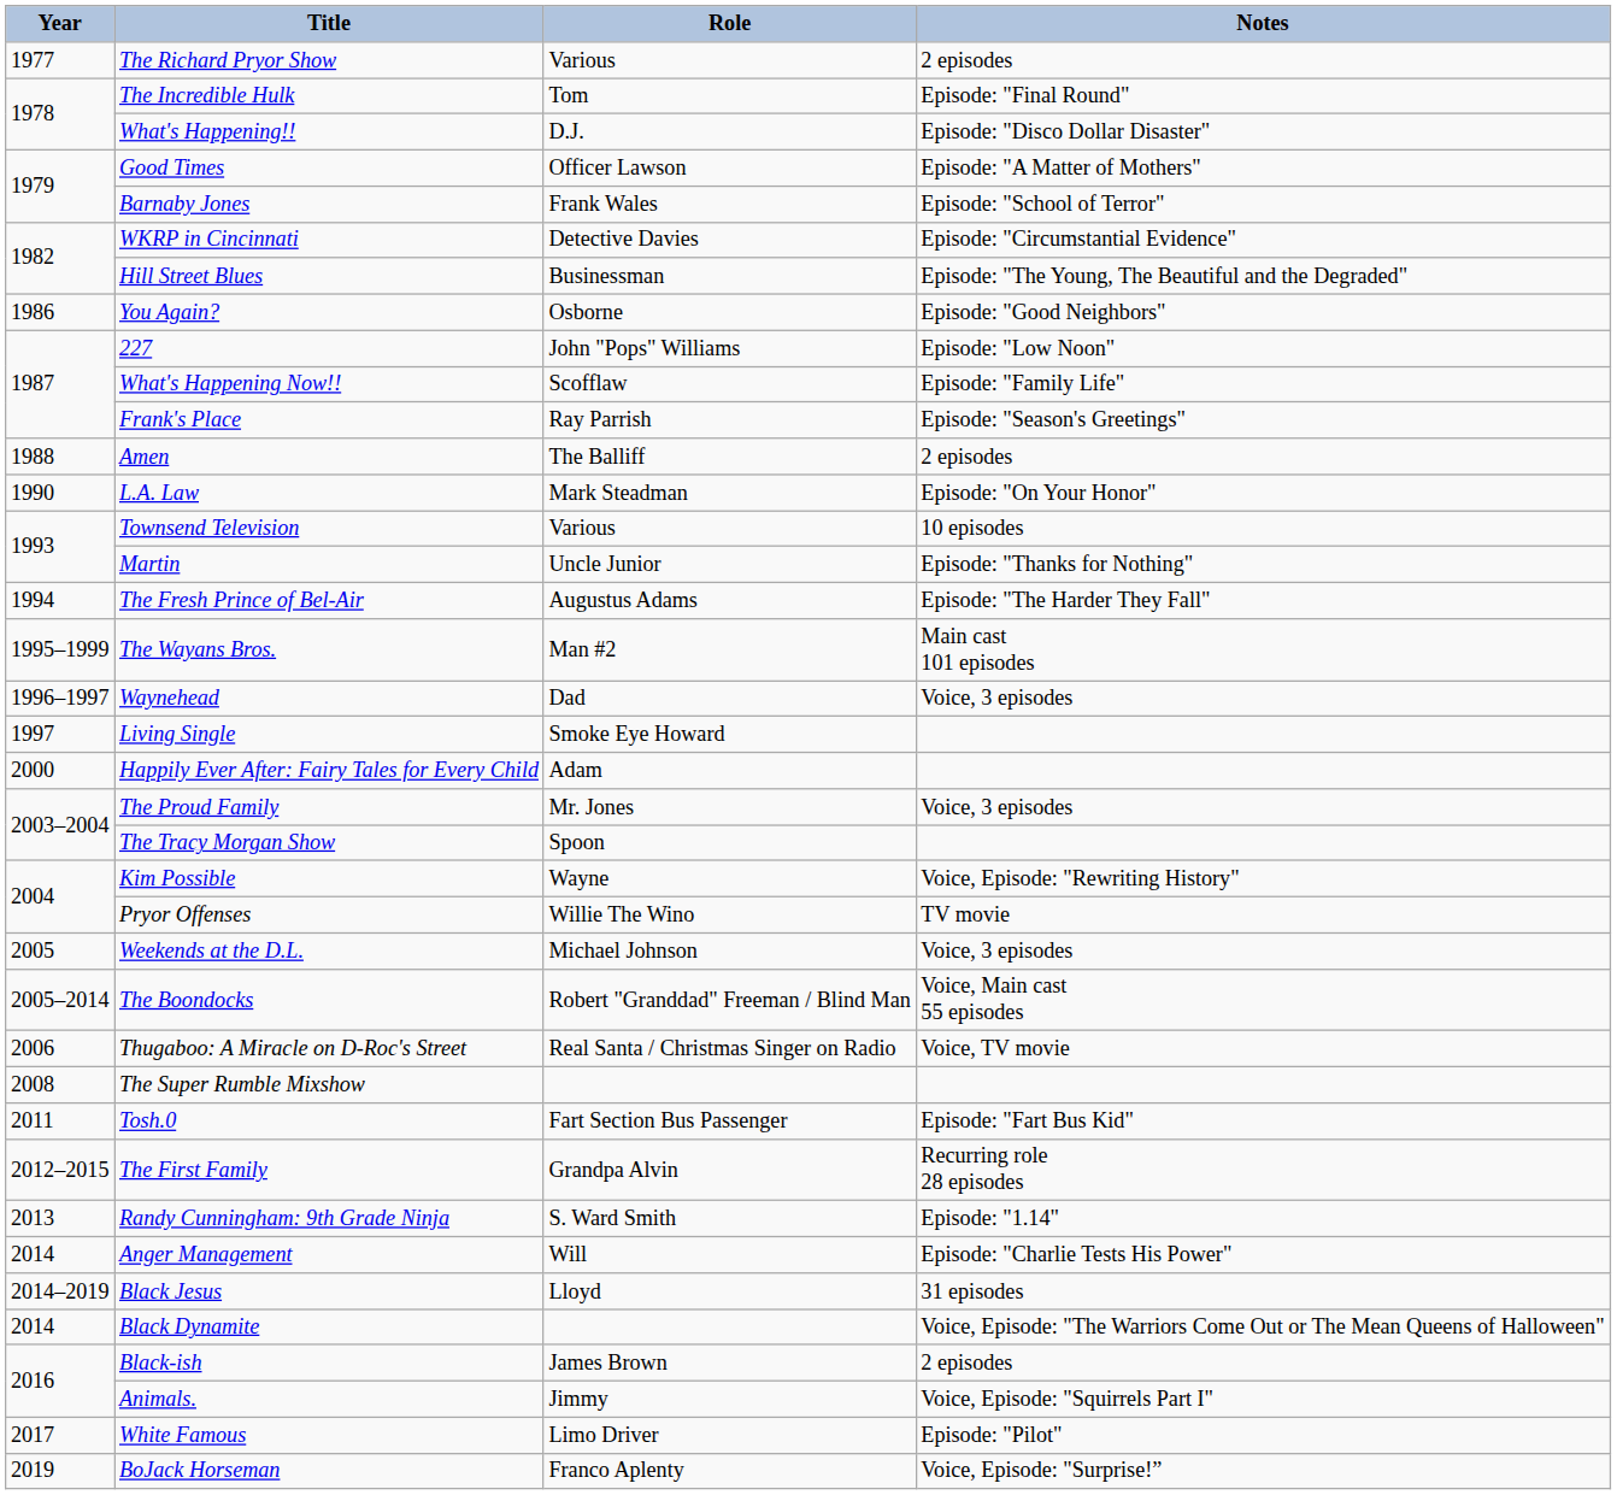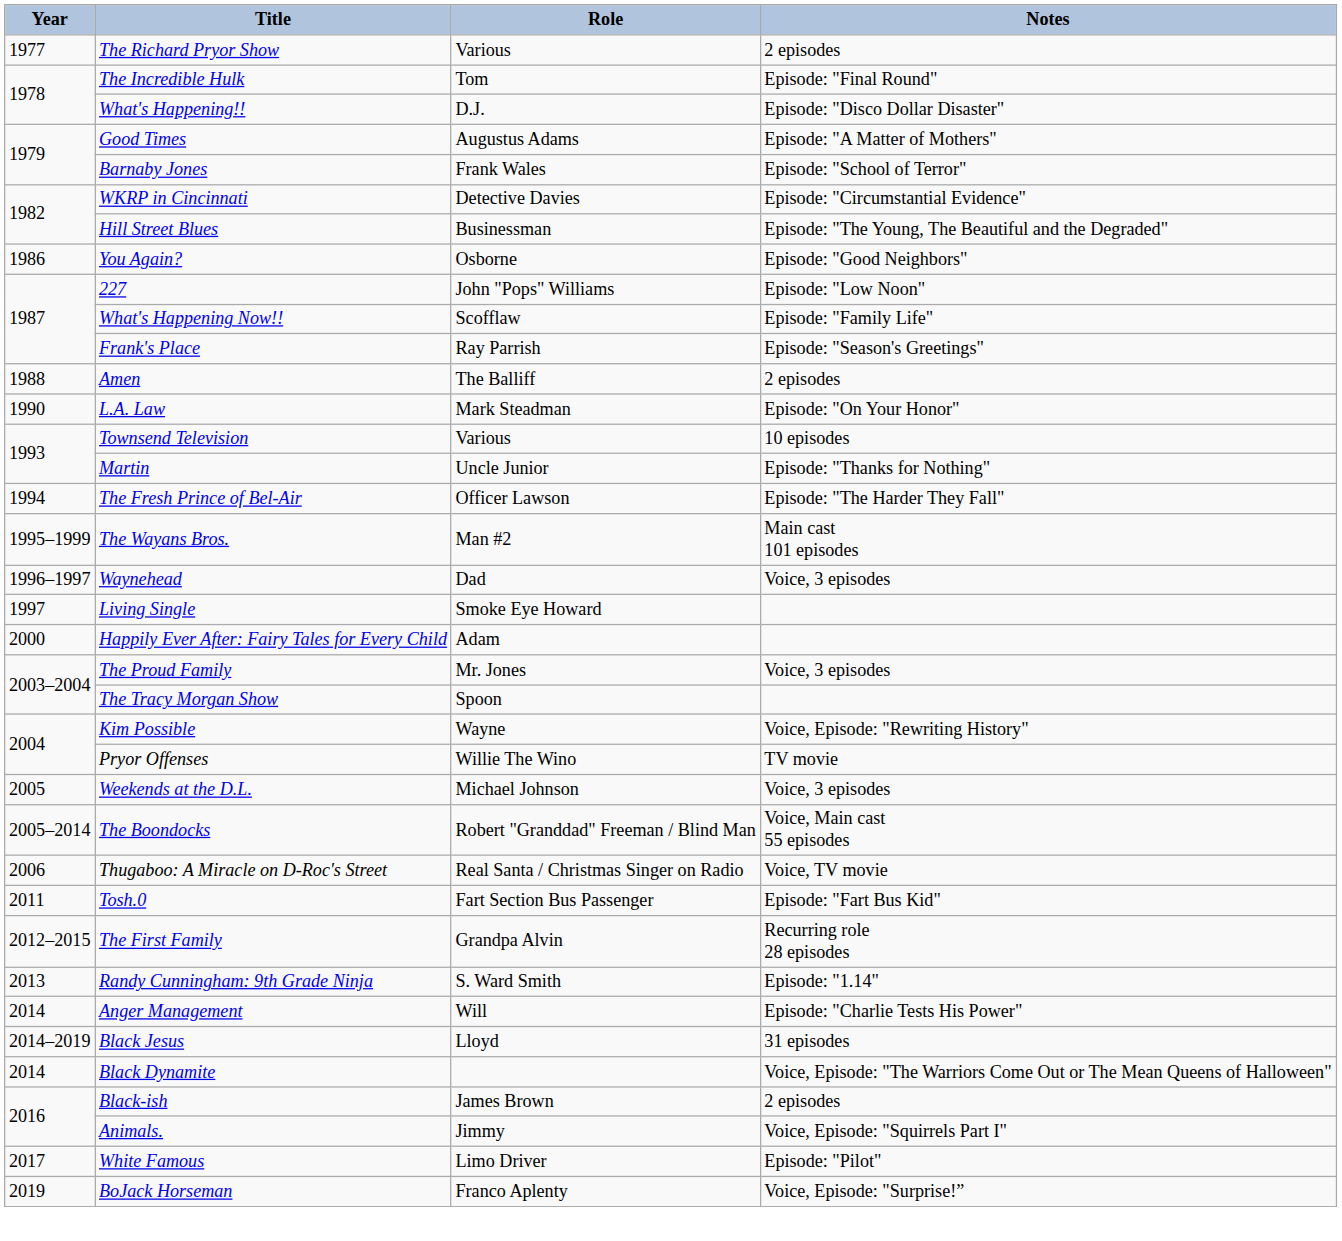Good Times | Role: Officer Lawson -> Augustus Adams
The Fresh Prince of Bel-Air | Role: Augustus Adams -> Officer Lawson
- row: 2008 | The Super Rumble Mixshow
